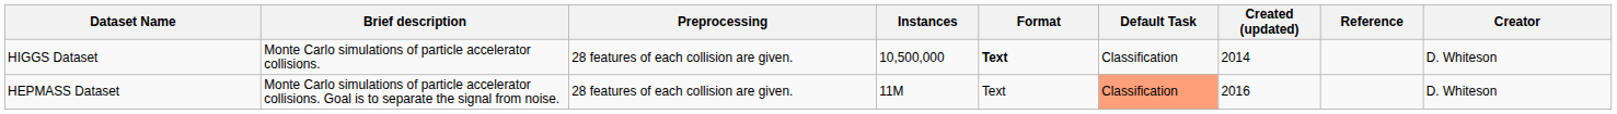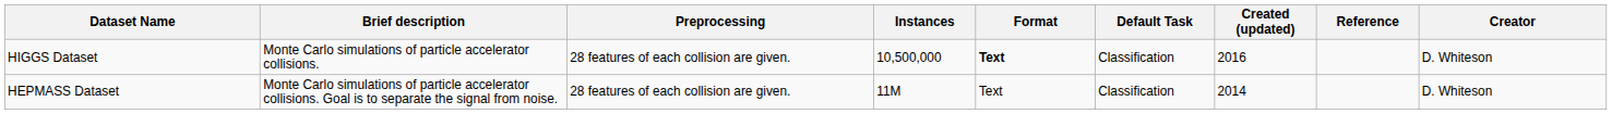HIGGS Dataset | Created (updated): 2014 -> 2016
HEPMASS Dataset | Default Task: lightsalmon background -> no background
HEPMASS Dataset | Created (updated): 2016 -> 2014
